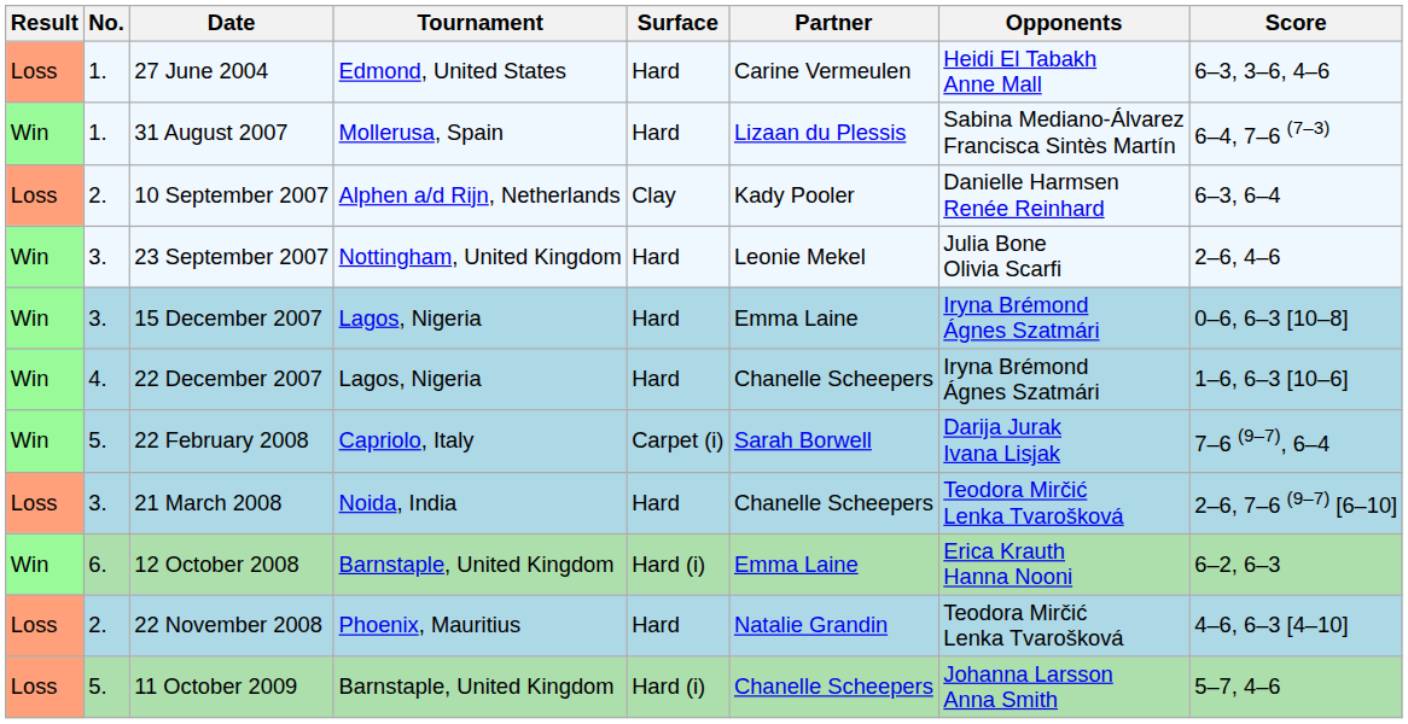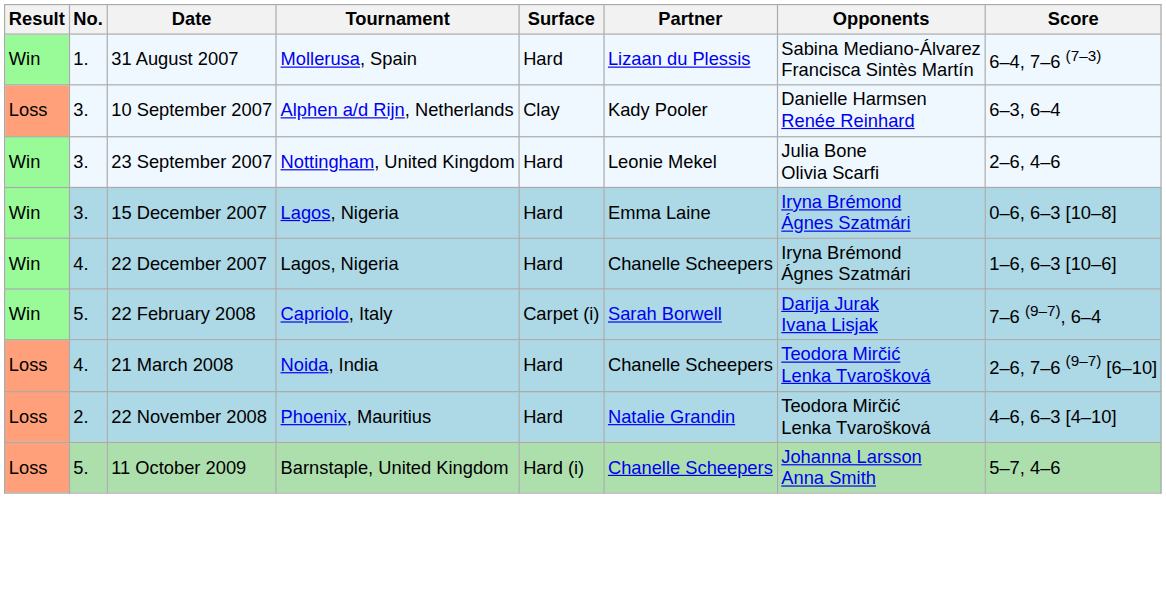- row: Loss | 1. | 27 June 2004 | Edmond, United States | Hard | Carine Vermeulen | Heidi El Tabakh Anne Mall | 6–3, 3–6, 4–6
10 September 2007 | No.: 2. -> 3.
21 March 2008 | No.: 3. -> 4.
- row: Win | 6. | 12 October 2008 | Barnstaple, United Kingdom | Hard (i) | Emma Laine | Erica Krauth Hanna Nooni | 6–2, 6–3
